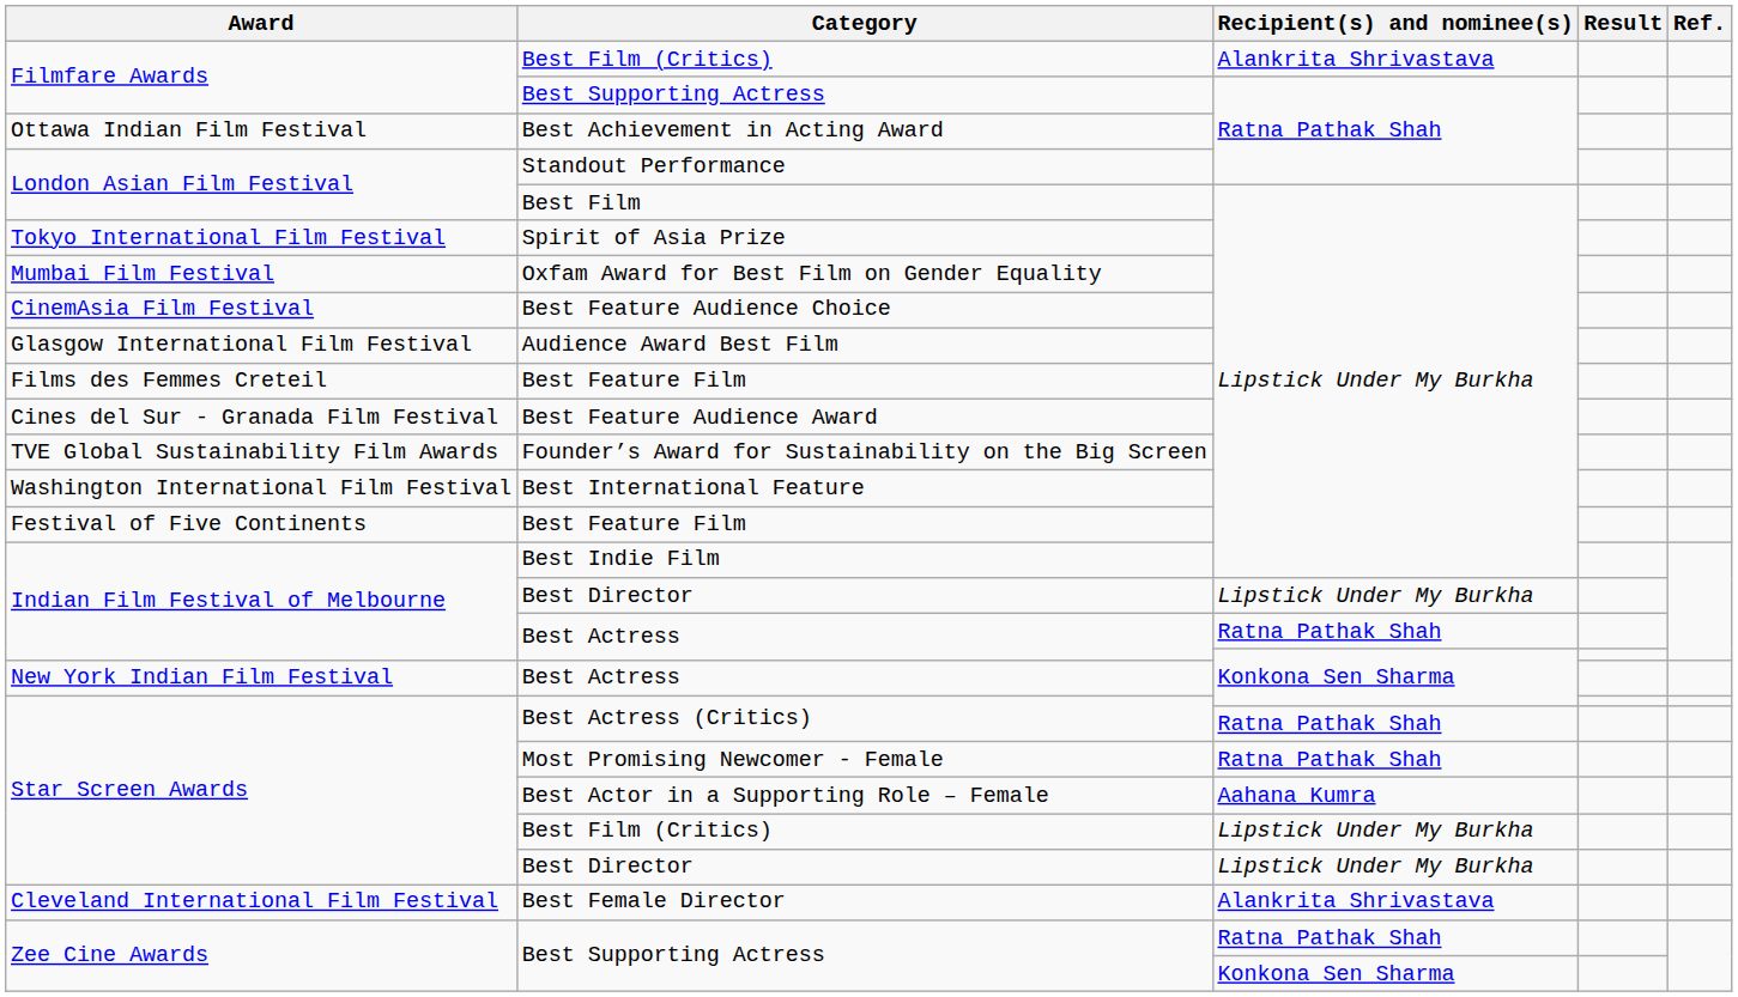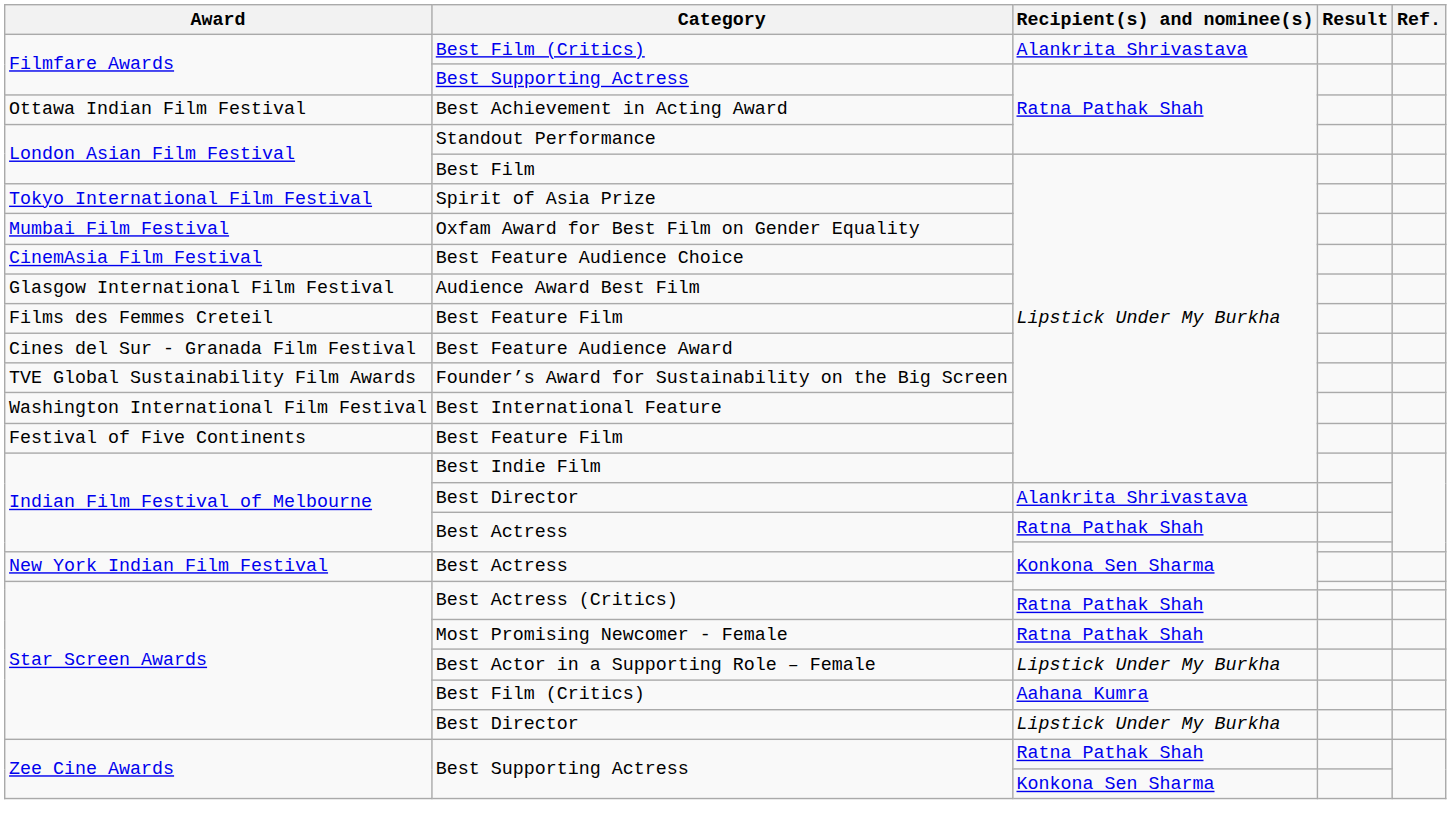Indian Film Festival of Melbourne / Best Director | Recipient(s) and nominee(s): Lipstick Under My Burkha -> Alankrita Shrivastava
Best Actor in a Supporting Role – Female | Recipient(s) and nominee(s): Aahana Kumra -> Lipstick Under My Burkha
Star Screen Awards / Best Film (Critics) | Recipient(s) and nominee(s): Lipstick Under My Burkha -> Aahana Kumra
- row: Cleveland International Film Festival | Best Female Director | Alankrita Shrivastava
